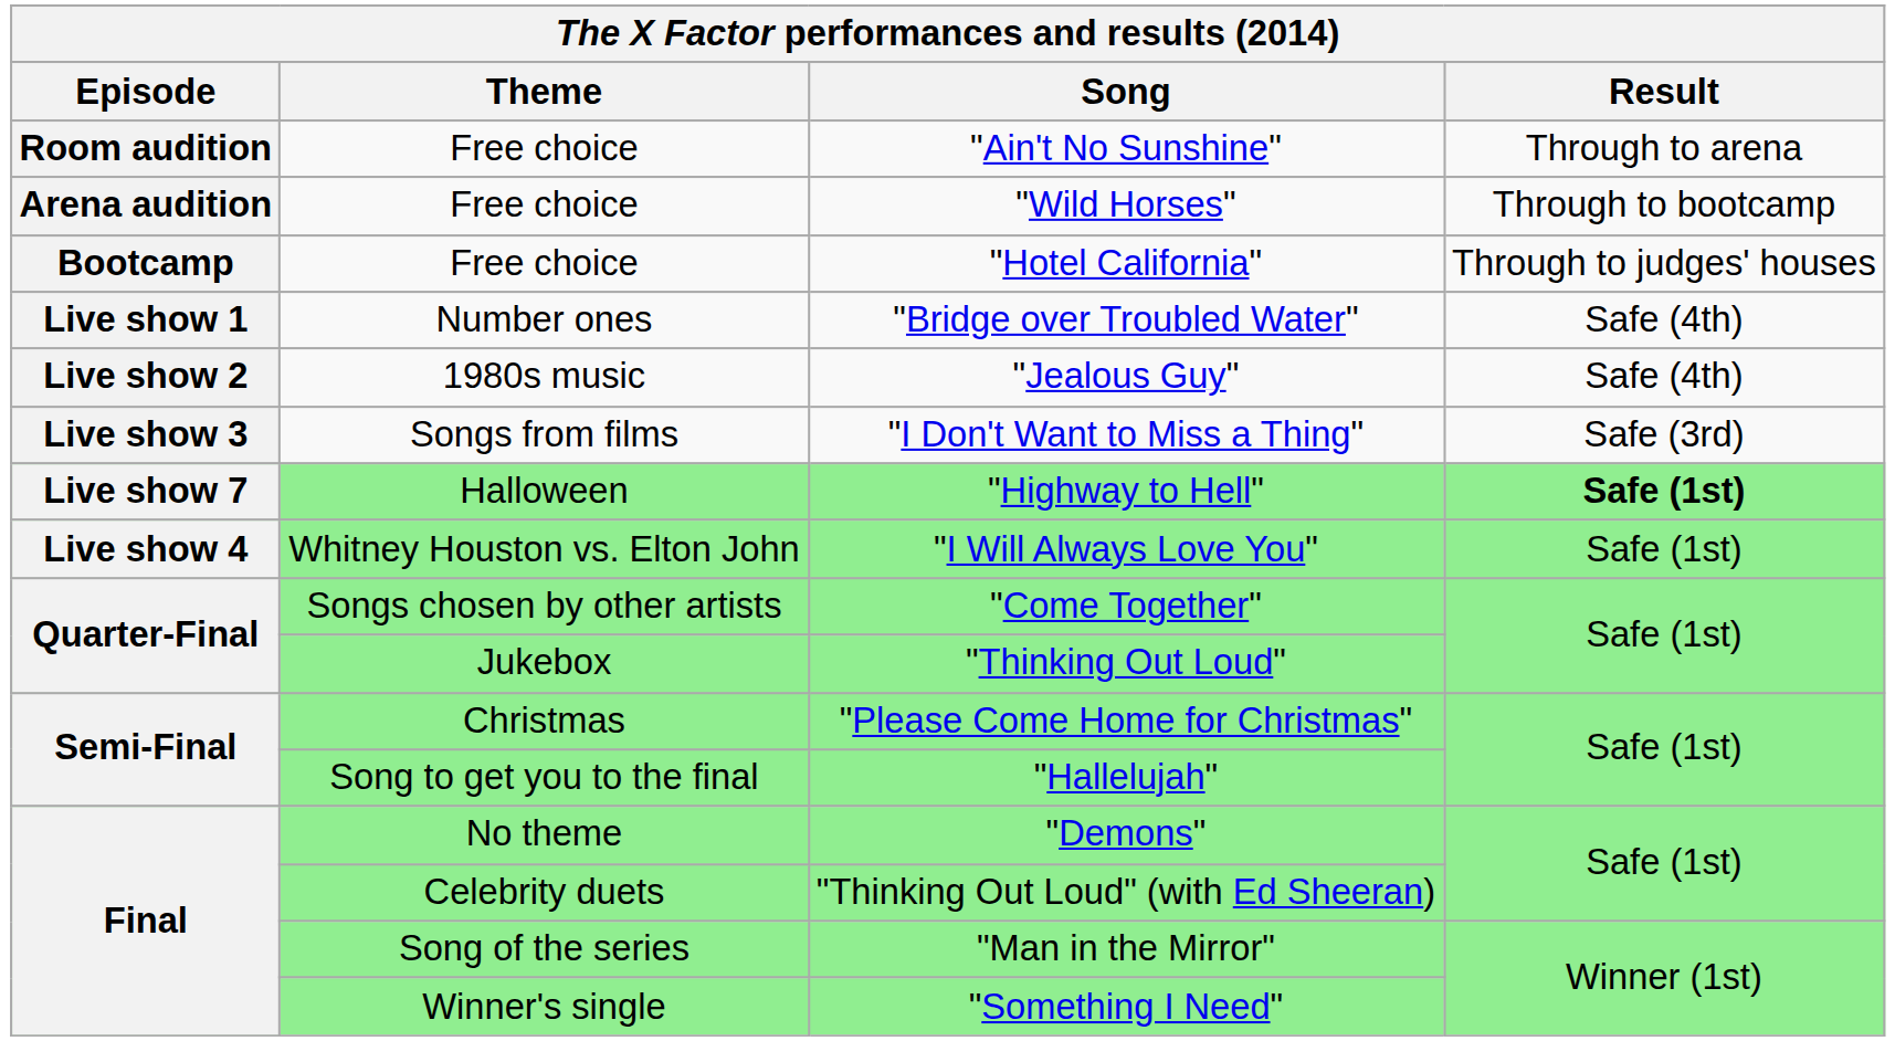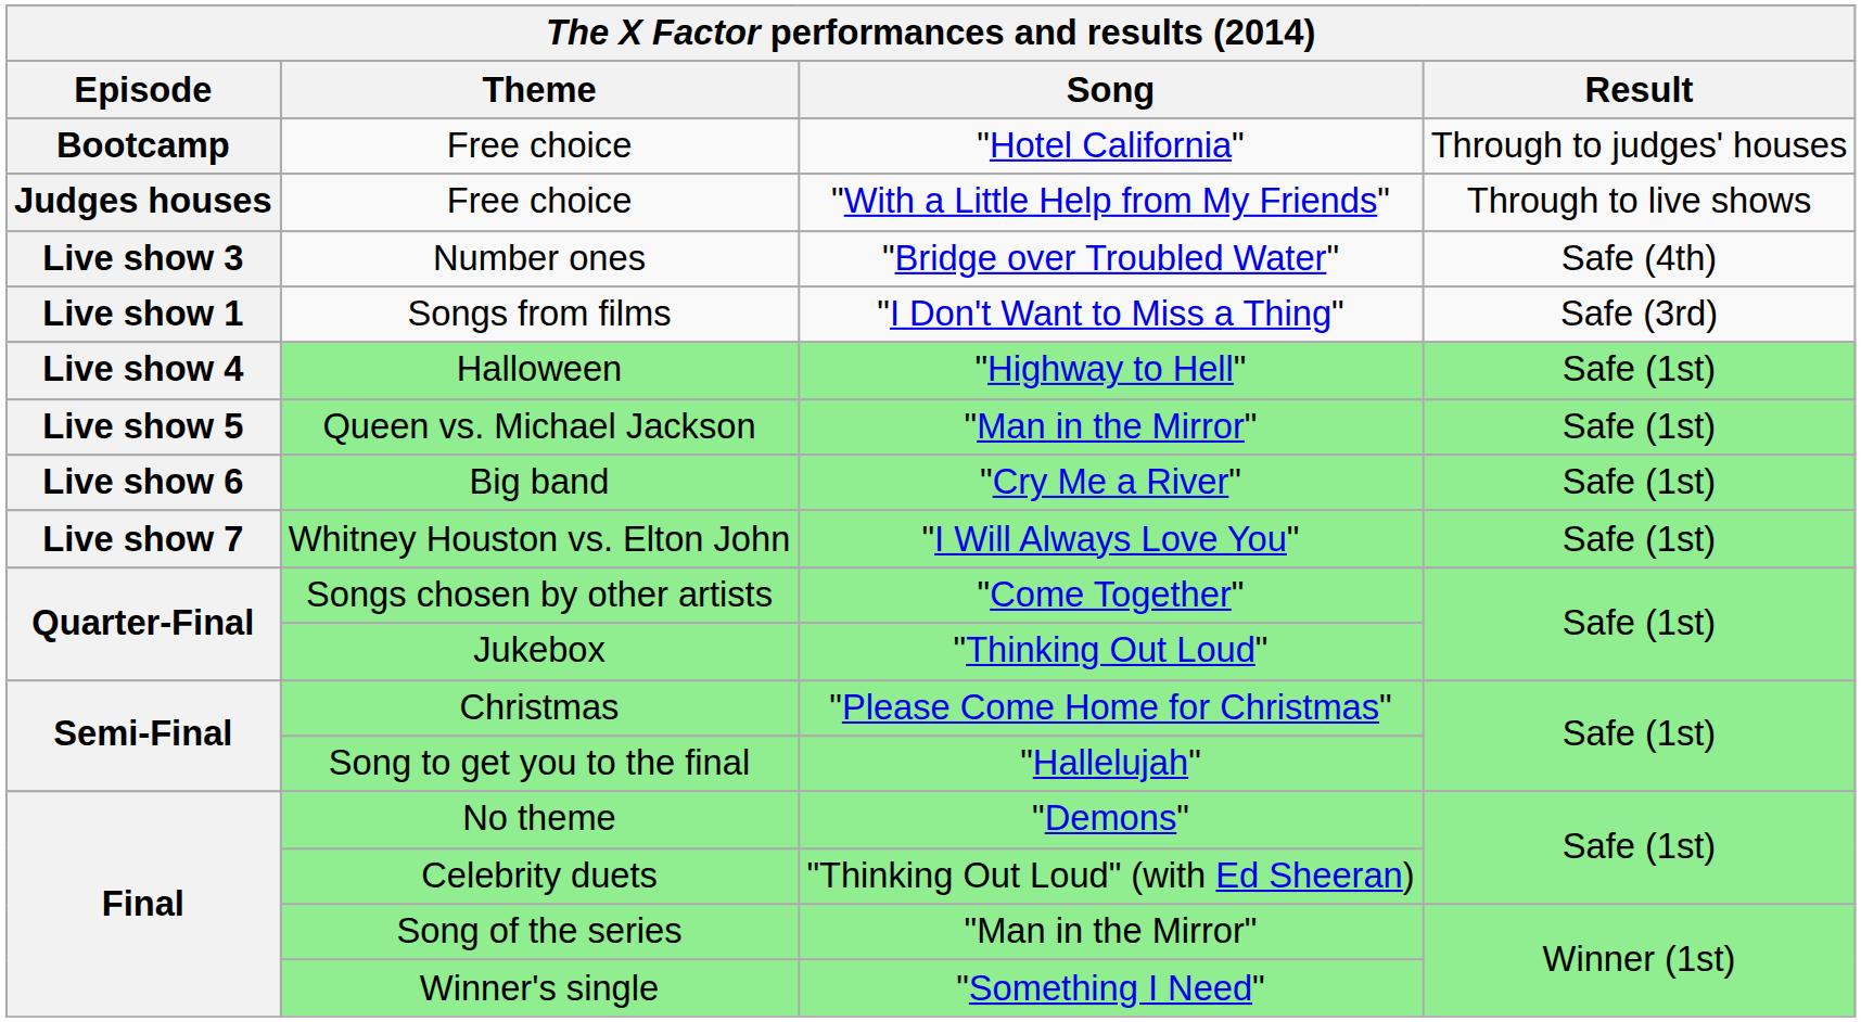- row: Room audition | Free choice | "Ain't No Sunshine" | Through to arena
- row: Arena audition | Free choice | "Wild Horses" | Through to bootcamp
+ row: Judges houses | Free choice | "With a Little Help from My Friends" | Through to live shows
"Bridge over Troubled Water" | Episode: Live show 1 -> Live show 3
- row: Live show 2 | 1980s music | "Jealous Guy" | Safe (4th)
"I Don't Want to Miss a Thing" | Episode: Live show 3 -> Live show 1
"Highway to Hell" | Episode: Live show 7 -> Live show 4
"Highway to Hell" | Result: bold -> normal
+ row: Live show 5 | Queen vs. Michael Jackson | "Man in the Mirror" | Safe (1st)
+ row: Live show 6 | Big band | "Cry Me a River" | Safe (1st)
"I Will Always Love You" | Episode: Live show 4 -> Live show 7
